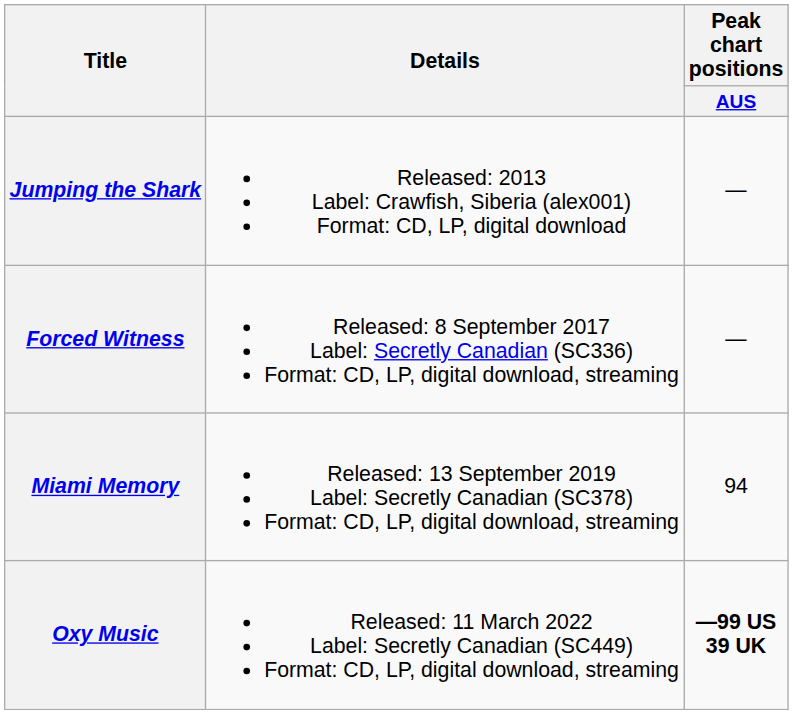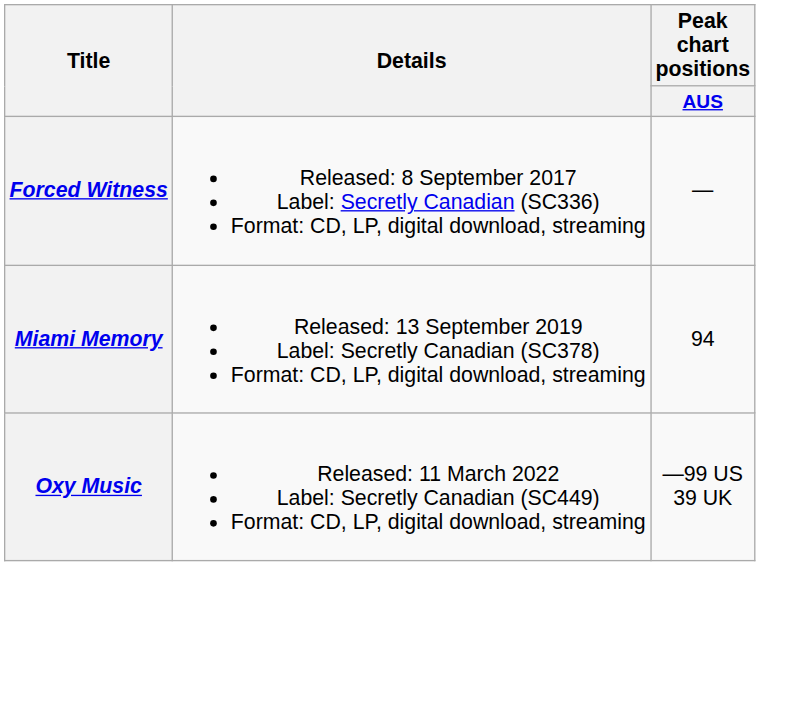- row: Jumping the Shark | Released: 2013 Label: Crawfish, Siberia (alex001) Format: CD, LP, digital download | —
Oxy Music | Peak chart positions / AUS: bold -> normal
